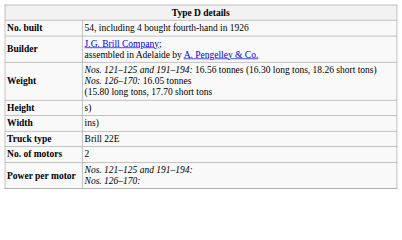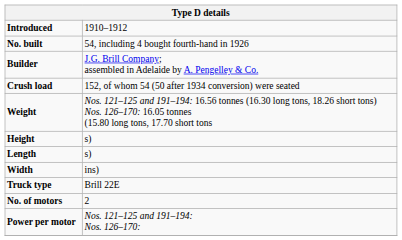+ row: Introduced | 1910–1912
+ row: Crush load | 152, of whom 54 (50 after 1934 conversion) were seated
+ row: Length | s)
